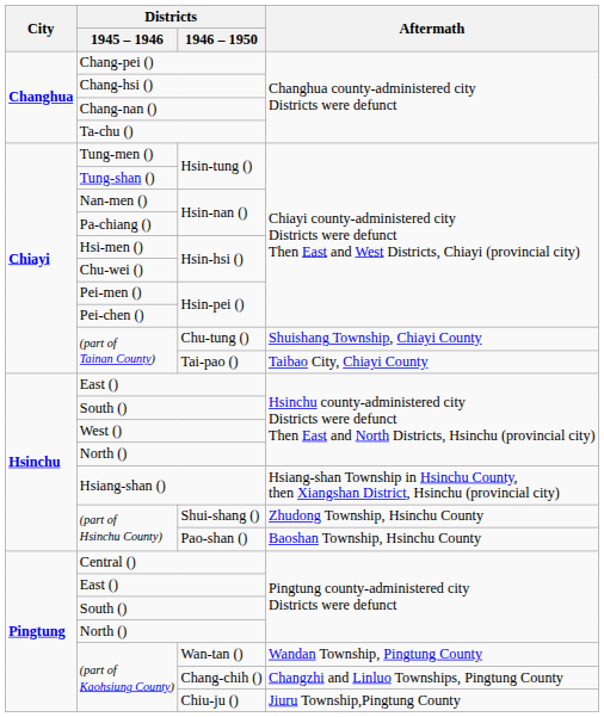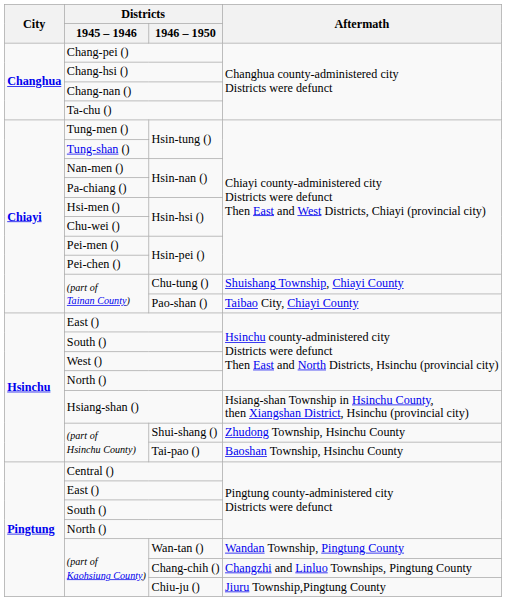(part of Tainan County) / Taibao City, Chiayi County | Districts / 1946 – 1950: Tai-pao () -> Pao-shan ()
(part of Hsinchu County) / Baoshan Township, Hsinchu County | Districts / 1946 – 1950: Pao-shan () -> Tai-pao ()
